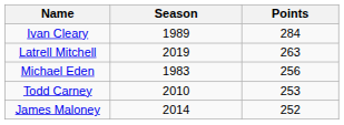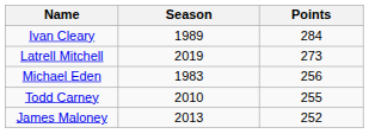Latrell Mitchell | Points: 263 -> 273
Todd Carney | Points: 253 -> 255
James Maloney | Season: 2014 -> 2013
